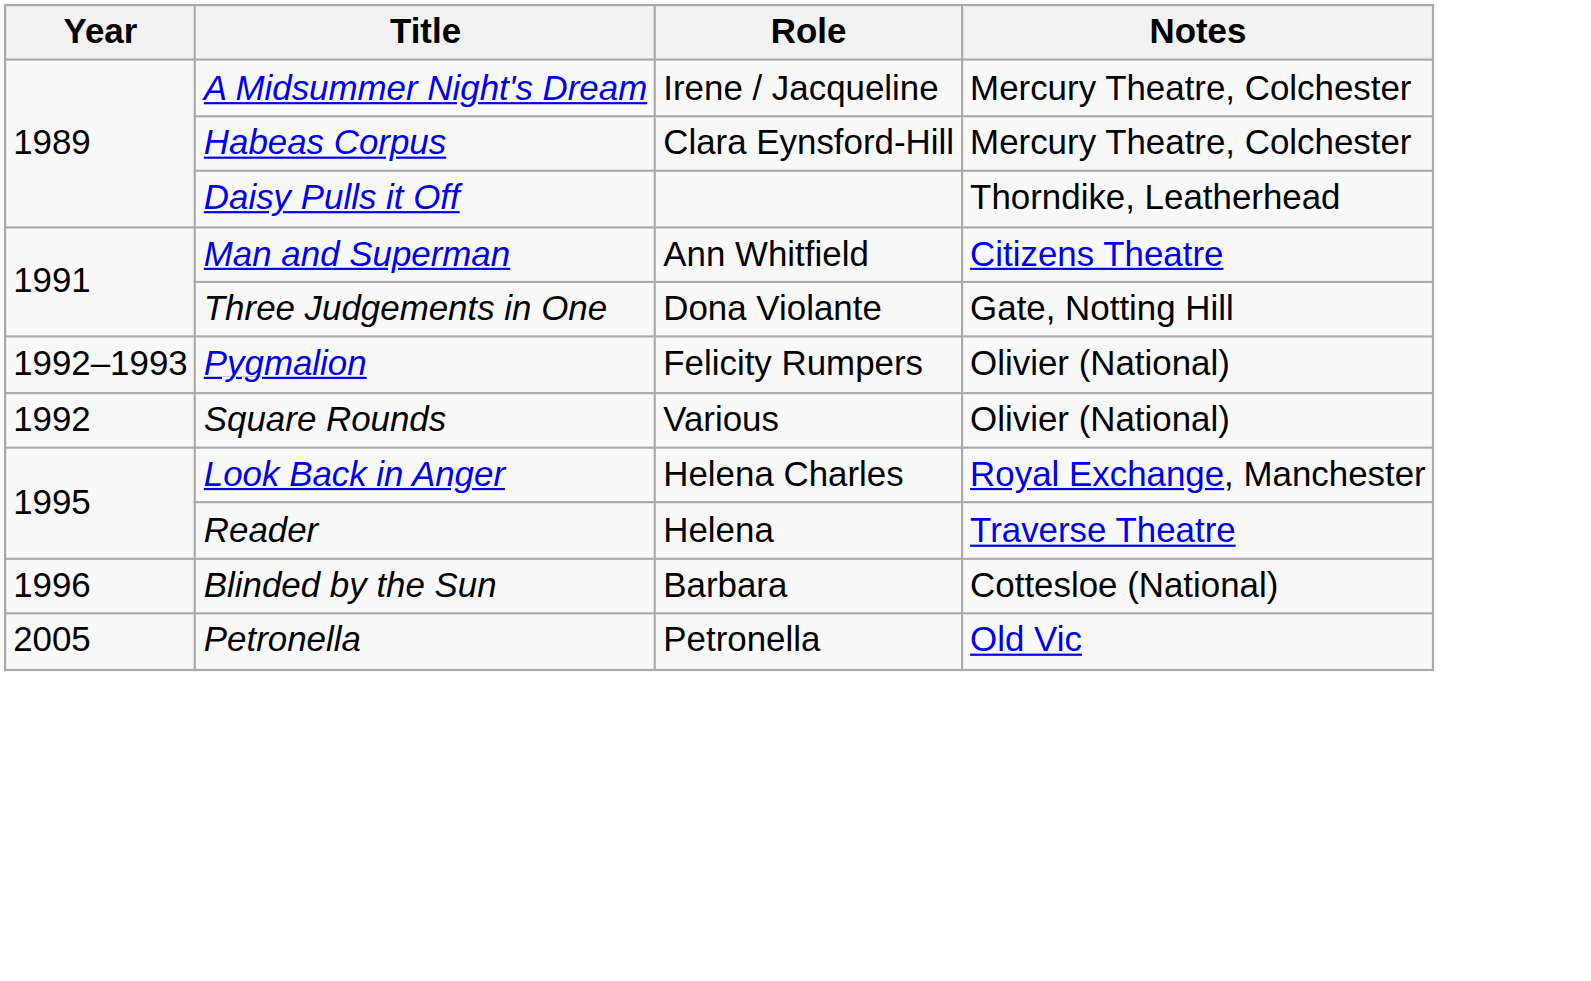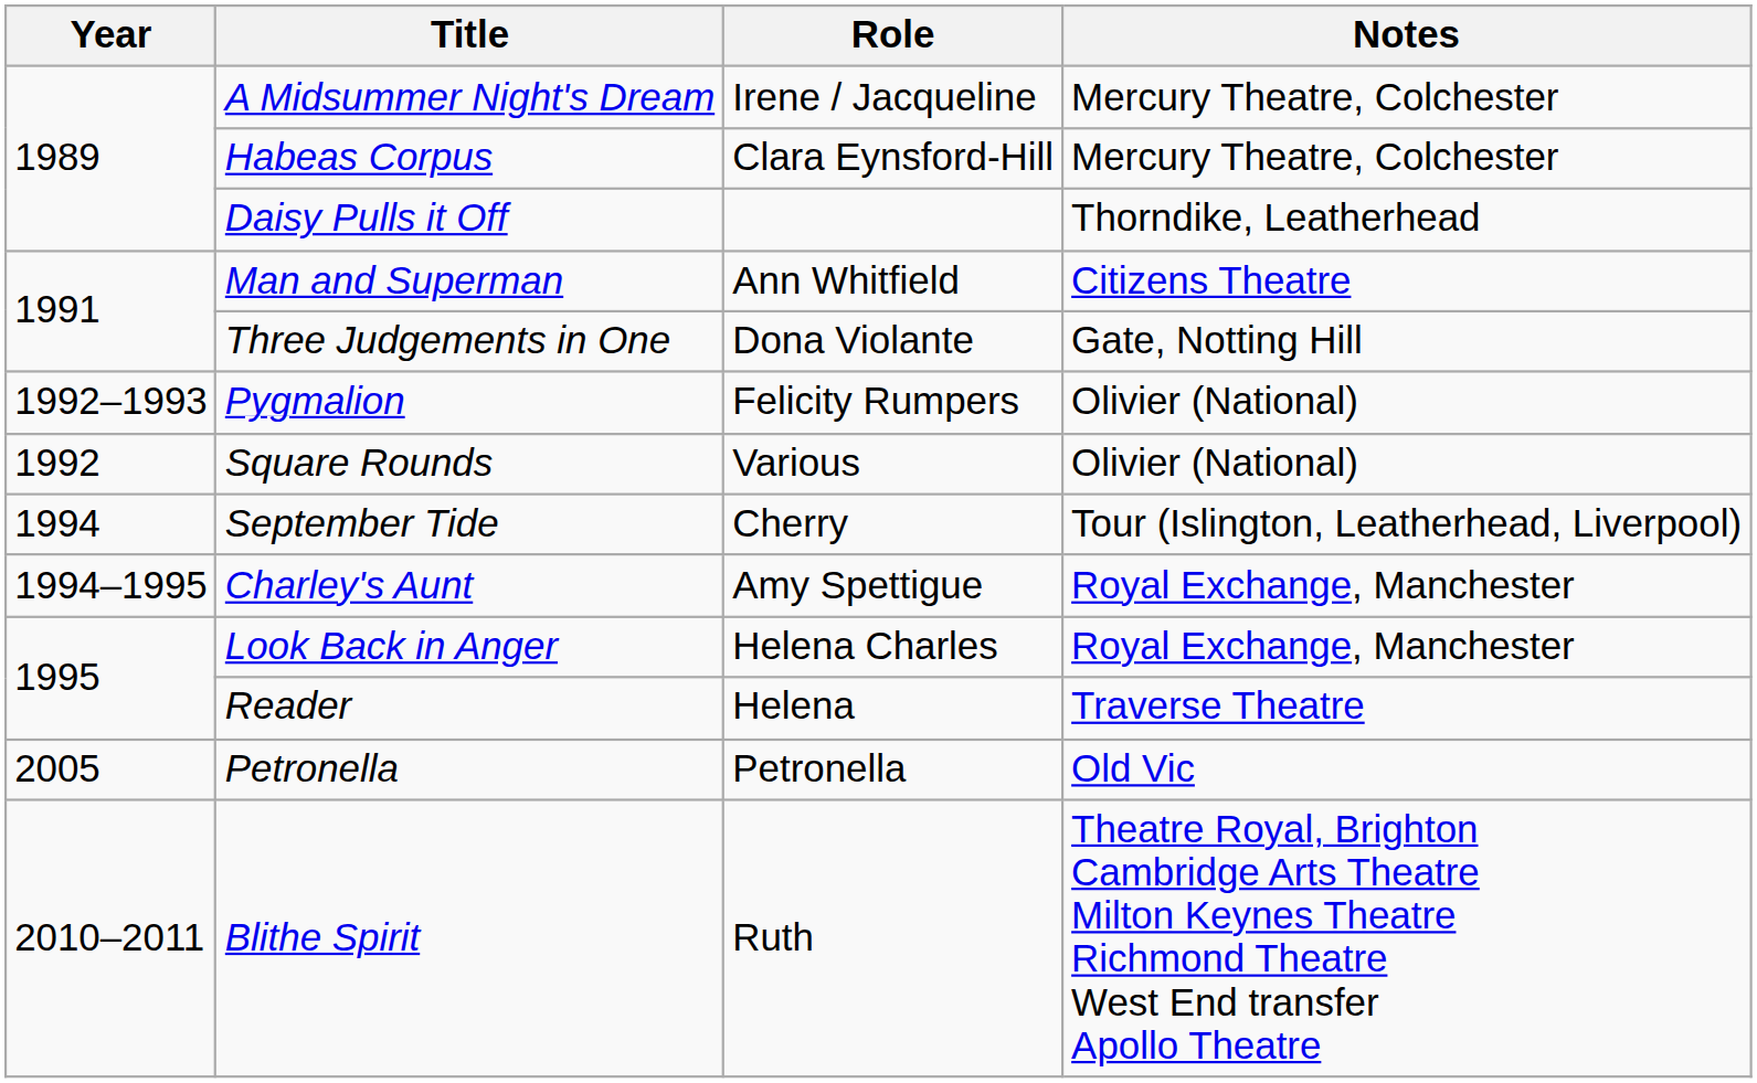+ row: 1994 | September Tide | Cherry | Tour (Islington, Leatherhead, Liverpool)
+ row: 1994–1995 | Charley's Aunt | Amy Spettigue | Royal Exchange, Manchester
- row: 1996 | Blinded by the Sun | Barbara | Cottesloe (National)
+ row: 2010–2011 | Blithe Spirit | Ruth | Theatre Royal, Brighton Cambridge Arts Theatre Milton Keynes Theatre Richmond Theatre West End transfer Apollo Theatre
